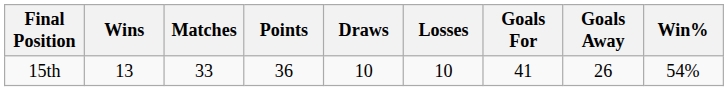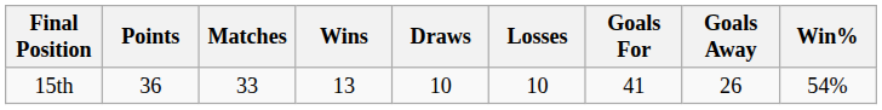columns swapped: Points <-> Wins
